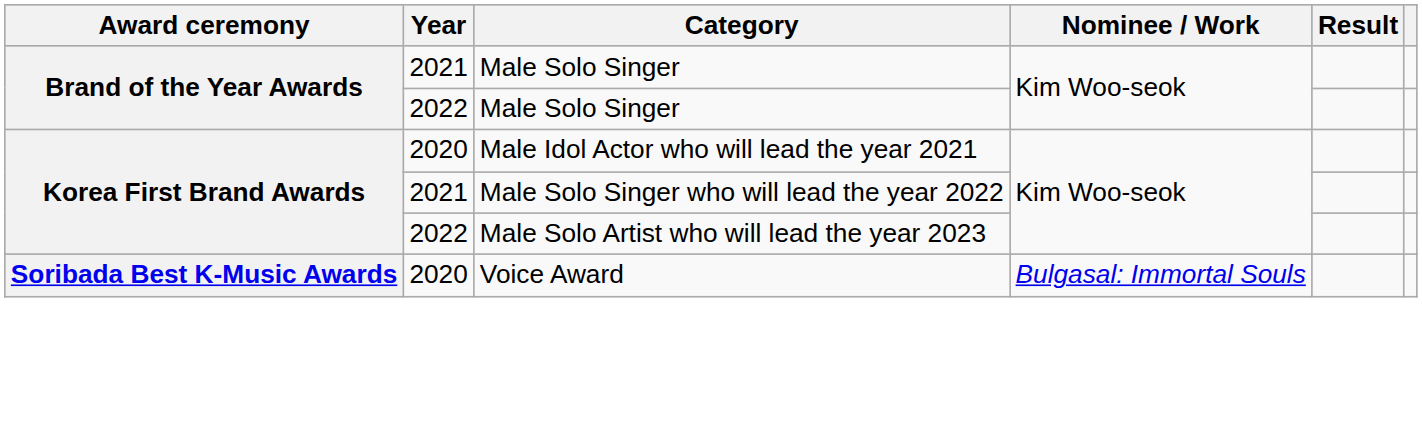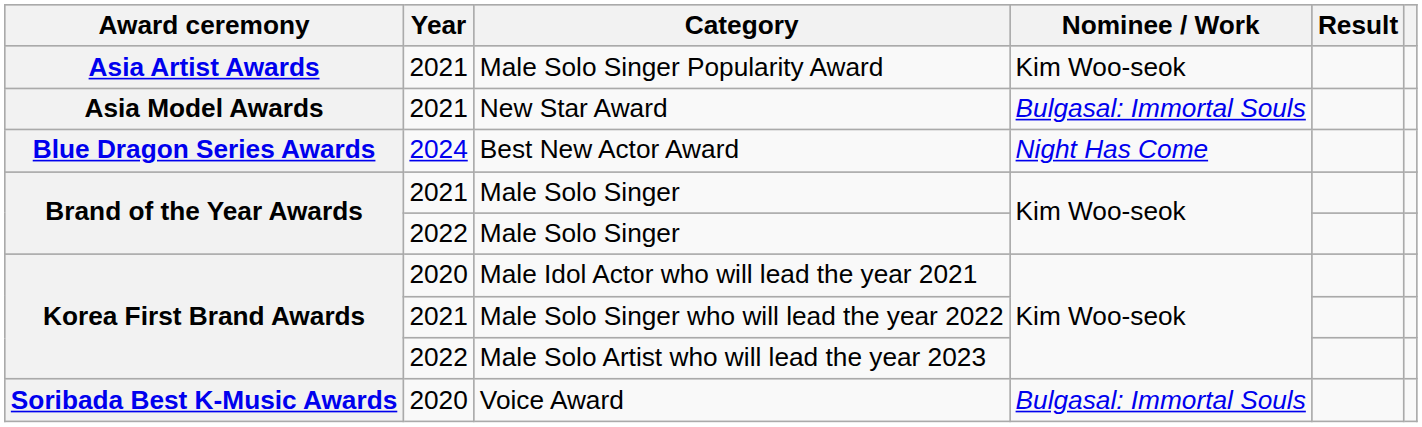+ row: Asia Artist Awards | 2021 | Male Solo Singer Popularity Award | Kim Woo-seok
+ row: Asia Model Awards | 2021 | New Star Award | Bulgasal: Immortal Souls
+ row: Blue Dragon Series Awards | 2024 | Best New Actor Award | Night Has Come
